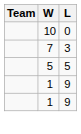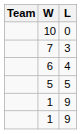+ row: 6 | 4
